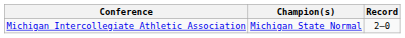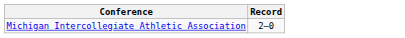- column: Champion(s) | Michigan State Normal
